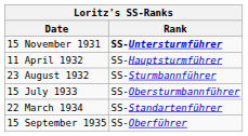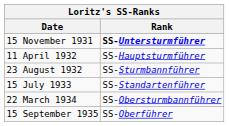15 July 1933 | Rank: SS-Obersturmbannführer -> SS-Standartenführer
22 March 1934 | Rank: SS-Standartenführer -> SS-Obersturmbannführer
